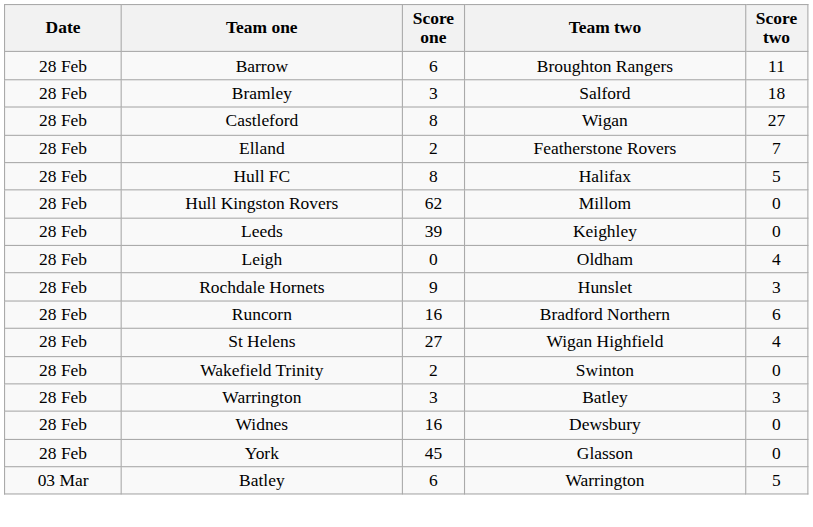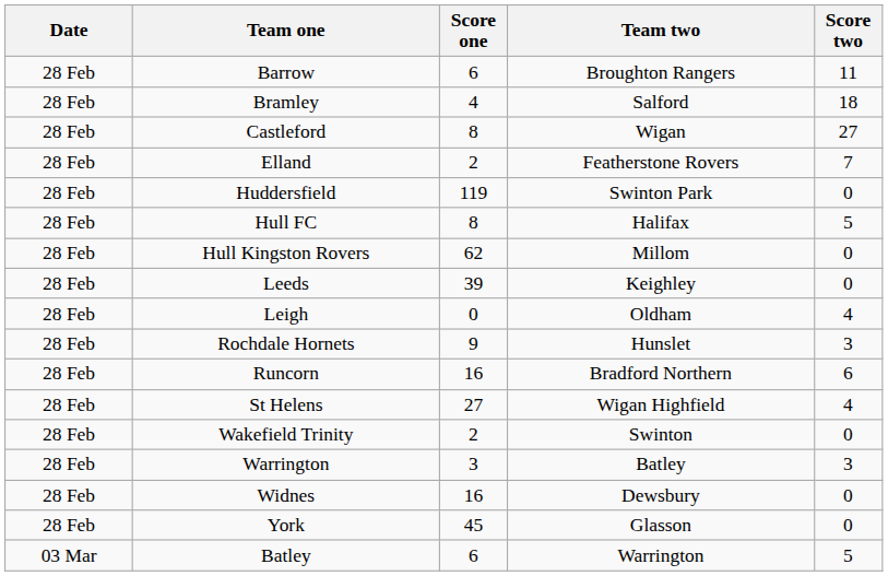Bramley | Score one: 3 -> 4
+ row: 28 Feb | Huddersfield | 119 | Swinton Park | 0
